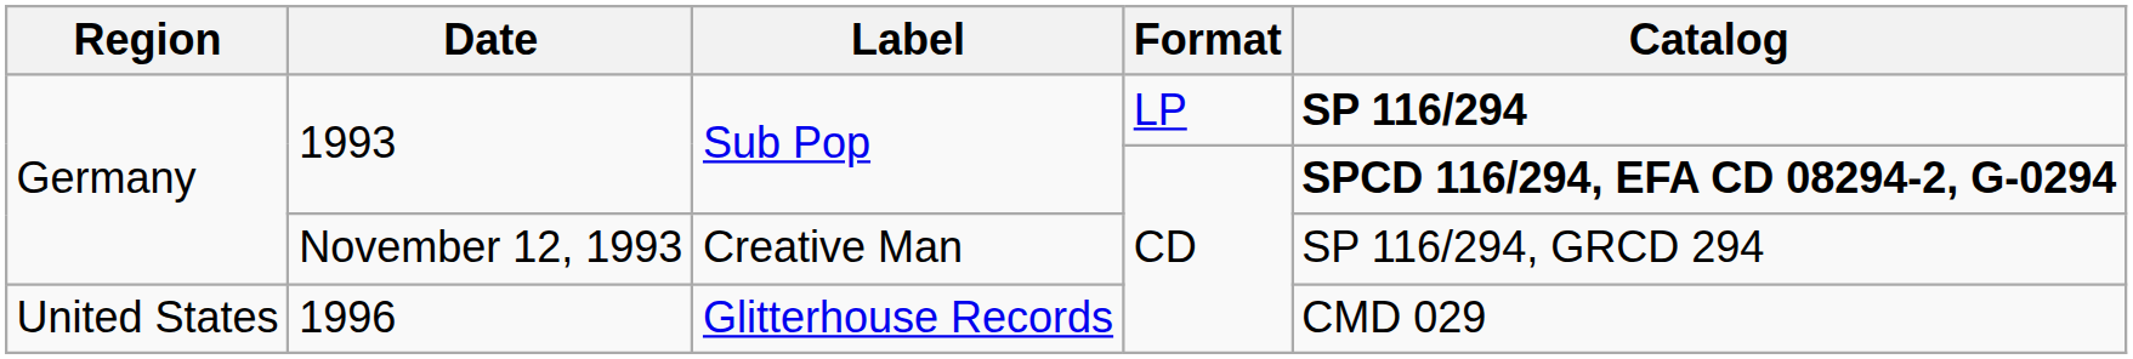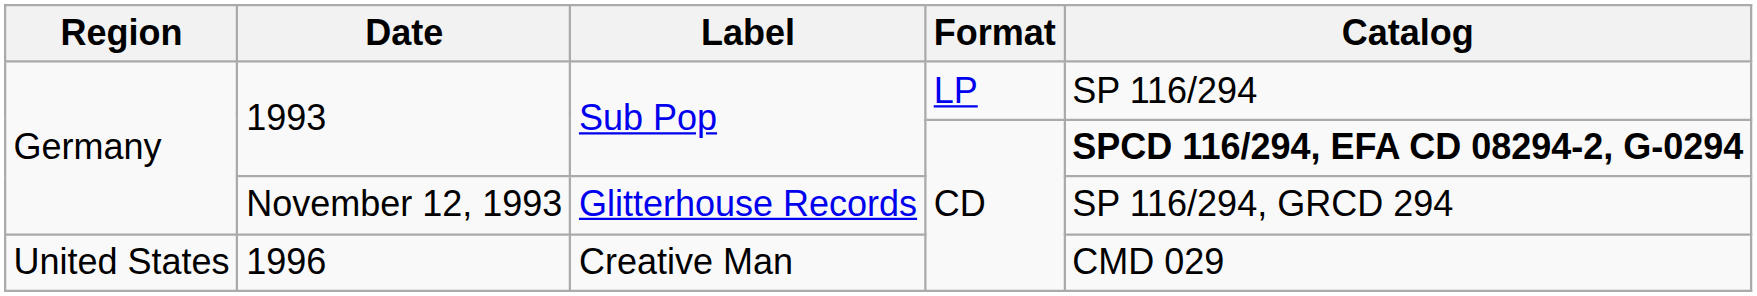1993 / LP | Catalog: bold -> normal
November 12, 1993 | Label: Creative Man -> Glitterhouse Records
1996 | Label: Glitterhouse Records -> Creative Man
